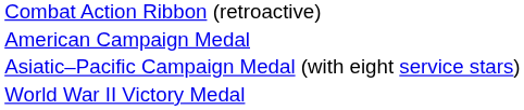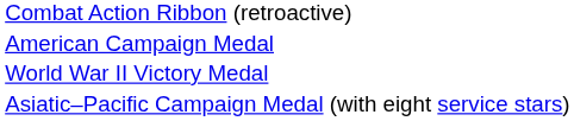rows swapped: Asiatic–Pacific Campaign Medal (with eight service stars) <-> World War II Victory Medal
